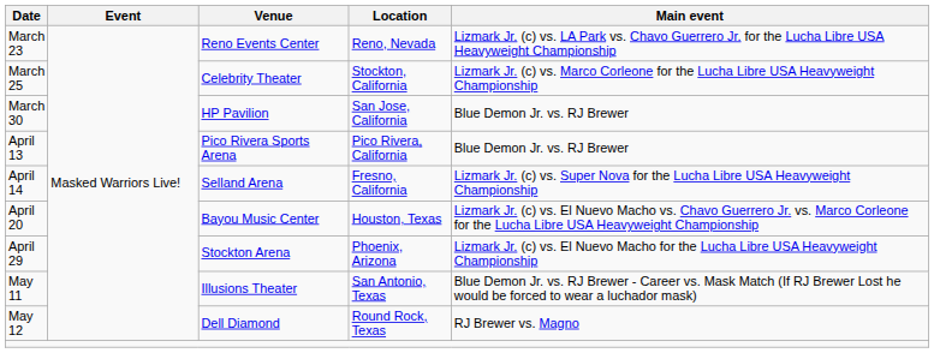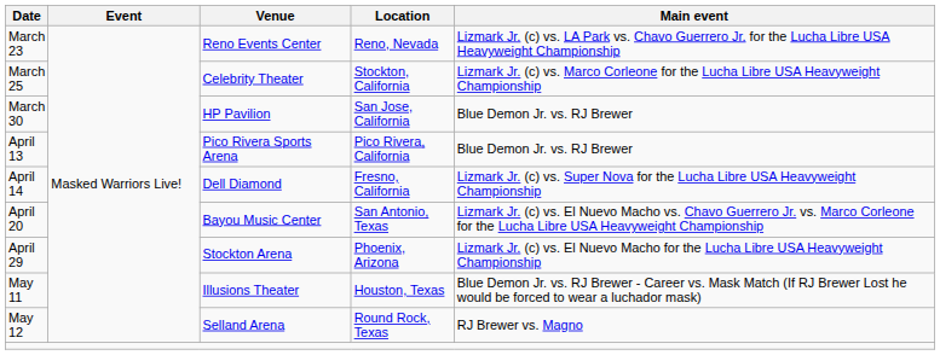April 14 | Venue: Selland Arena -> Dell Diamond
April 20 | Location: Houston, Texas -> San Antonio, Texas
May 11 | Location: San Antonio, Texas -> Houston, Texas
May 12 | Venue: Dell Diamond -> Selland Arena
